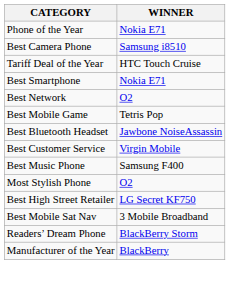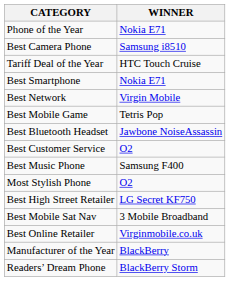Best Network | WINNER: O2 -> Virgin Mobile
Best Customer Service | WINNER: Virgin Mobile -> O2
+ row: Best Online Retailer | Virginmobile.co.uk
rows swapped: Readers’ Dream Phone <-> Manufacturer of the Year
